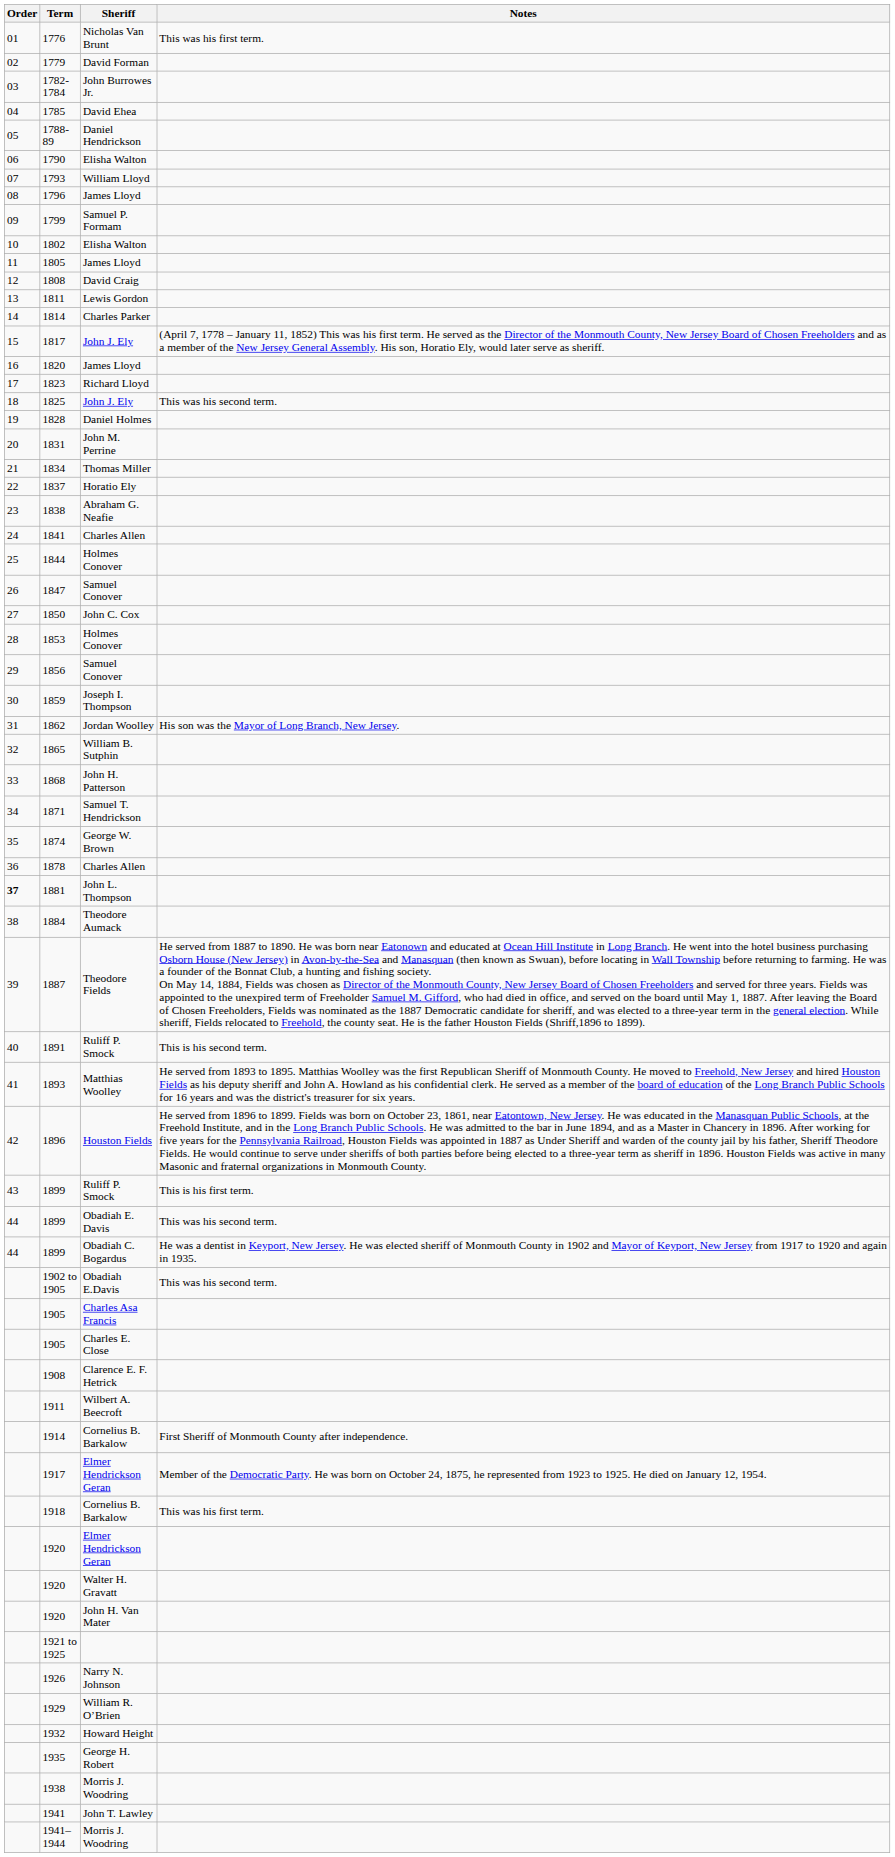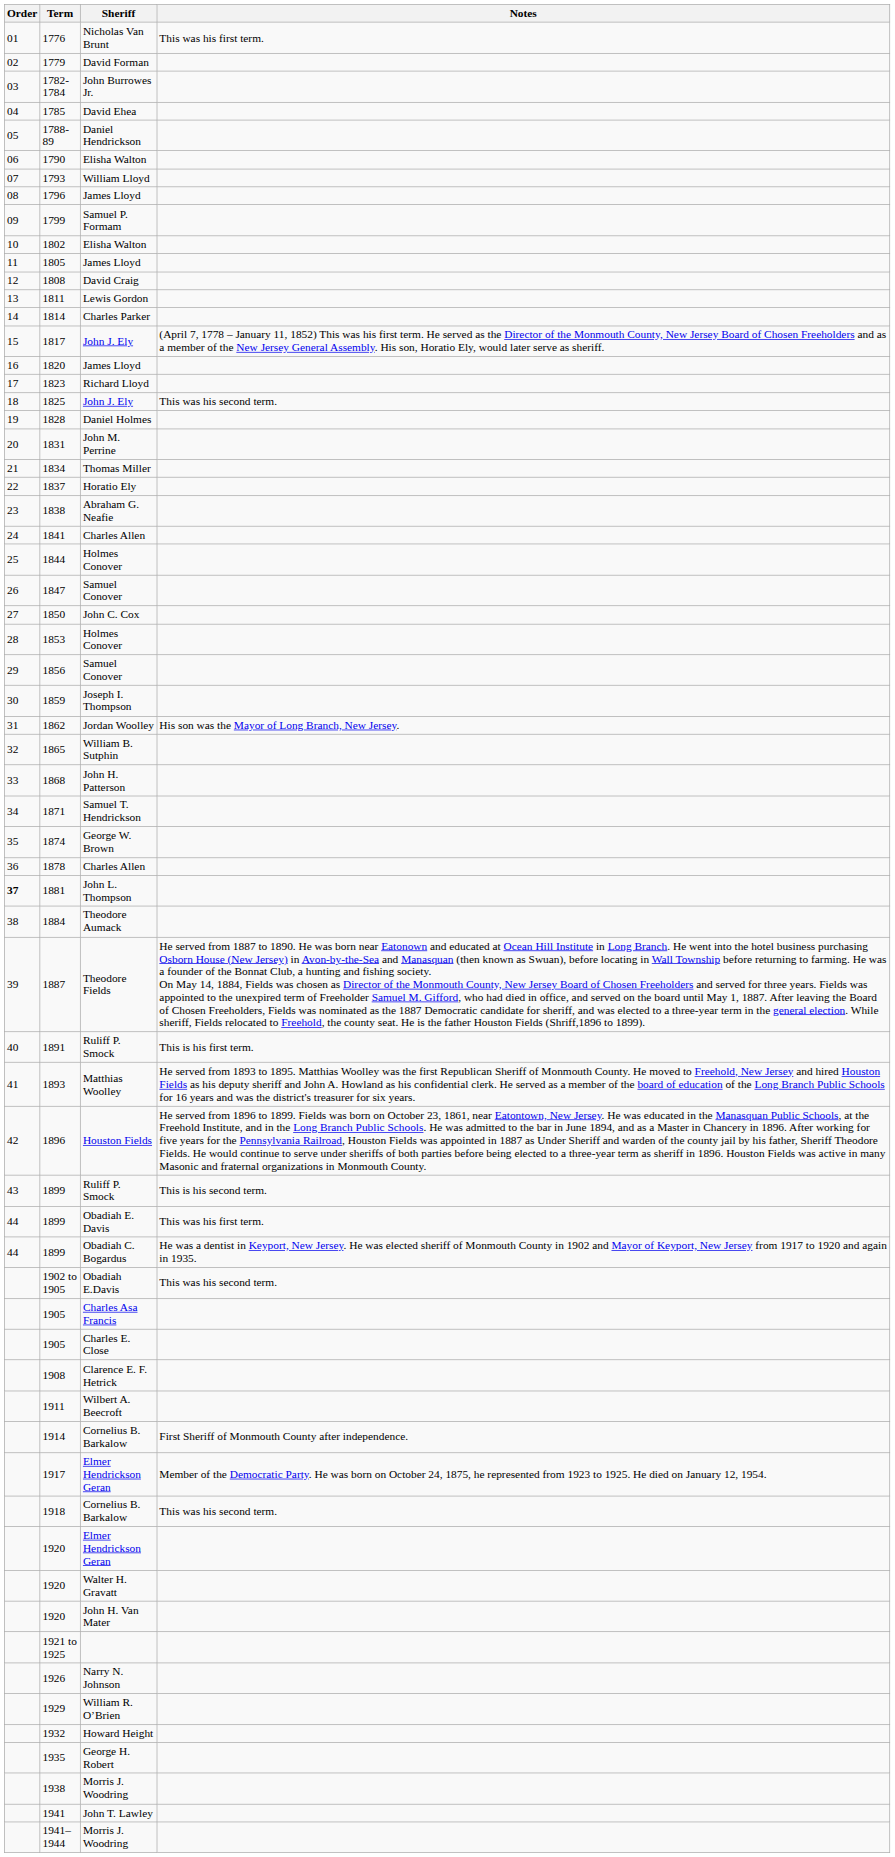1891 | Notes: This is his second term. -> This is his first term.
1899 / Ruliff P. Smock | Notes: This is his first term. -> This is his second term.
1899 / Obadiah E. Davis | Notes: This was his second term. -> This was his first term.
1918 | Notes: This was his first term. -> This was his second term.
